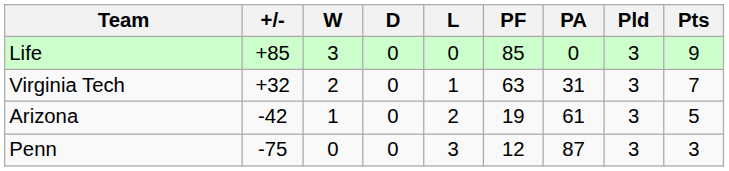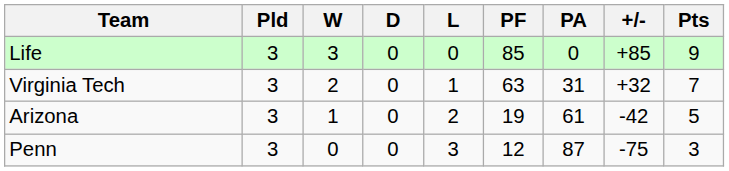columns swapped: Pld <-> +/-
